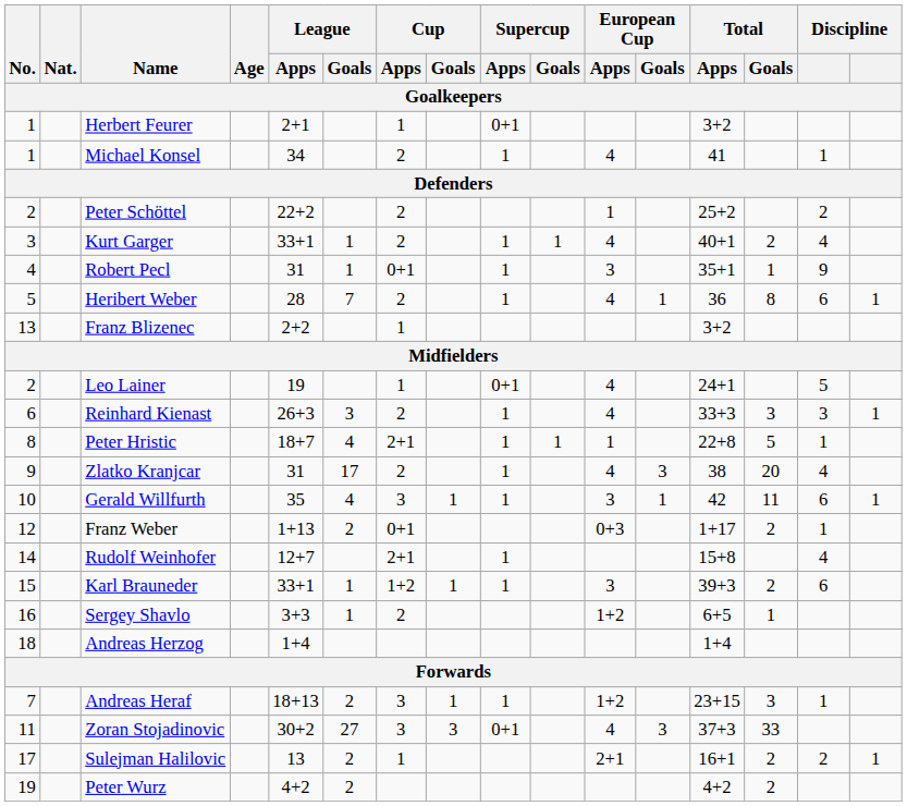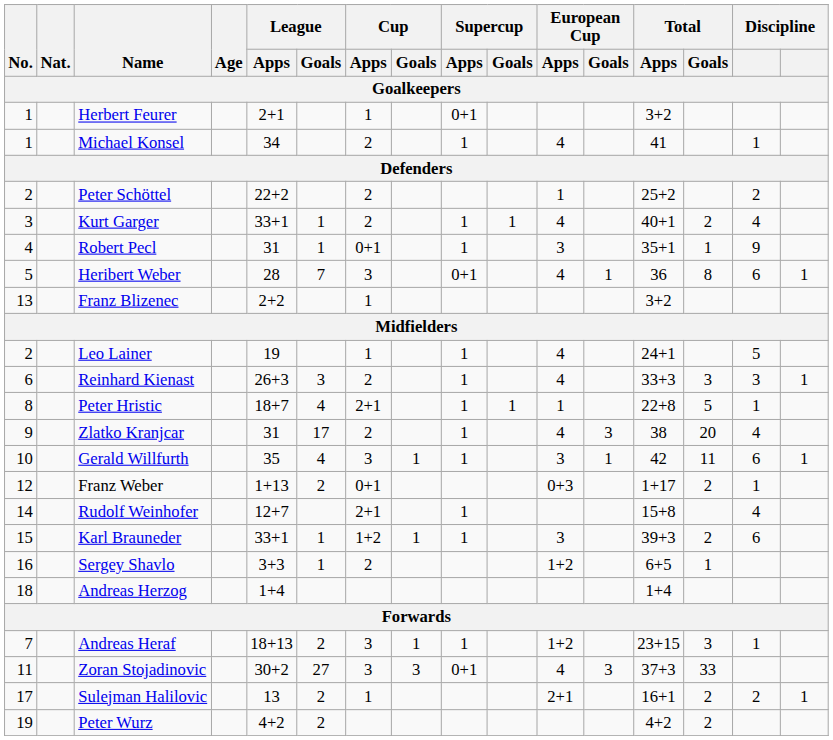Heribert Weber | Cup / Apps: 2 -> 3
Heribert Weber | Supercup / Apps: 1 -> 0+1
Leo Lainer | Supercup / Apps: 0+1 -> 1
